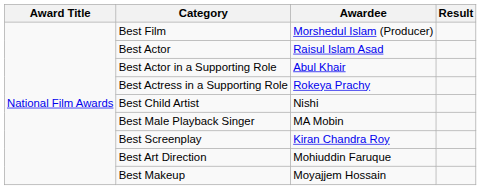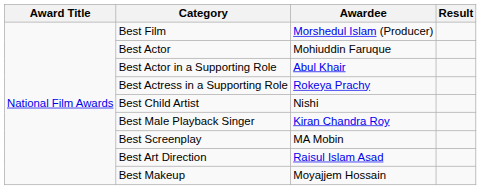Best Actor | Awardee: Raisul Islam Asad -> Mohiuddin Faruque
Best Male Playback Singer | Awardee: MA Mobin -> Kiran Chandra Roy
Best Screenplay | Awardee: Kiran Chandra Roy -> MA Mobin
Best Art Direction | Awardee: Mohiuddin Faruque -> Raisul Islam Asad
